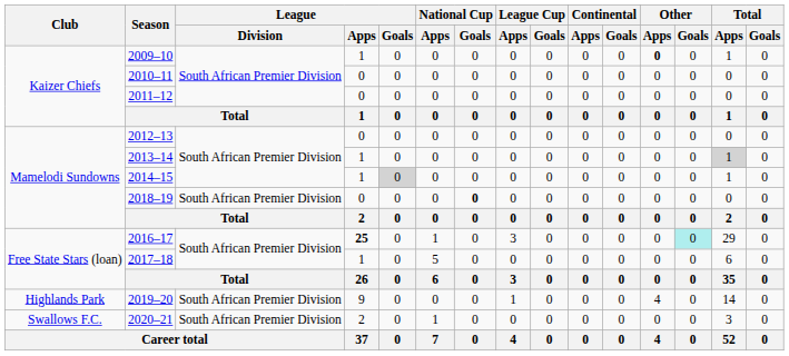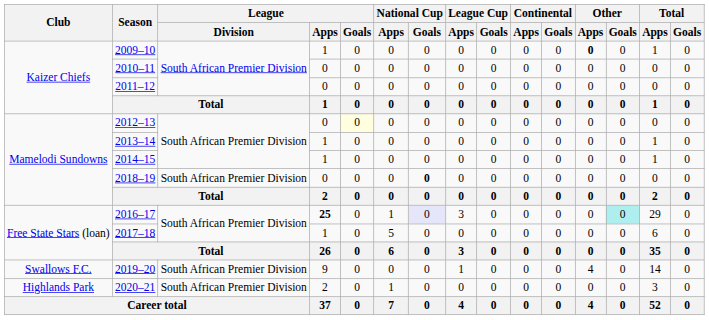2012–13 | League / Goals: no background -> lightyellow background
2013–14 | Total / Apps: lightgrey background -> no background
2014–15 | League / Goals: lightgrey background -> no background
2016–17 | National Cup / Goals: no background -> lavender background
2019–20 | Club: Highlands Park -> Swallows F.C.
2020–21 | Club: Swallows F.C. -> Highlands Park
